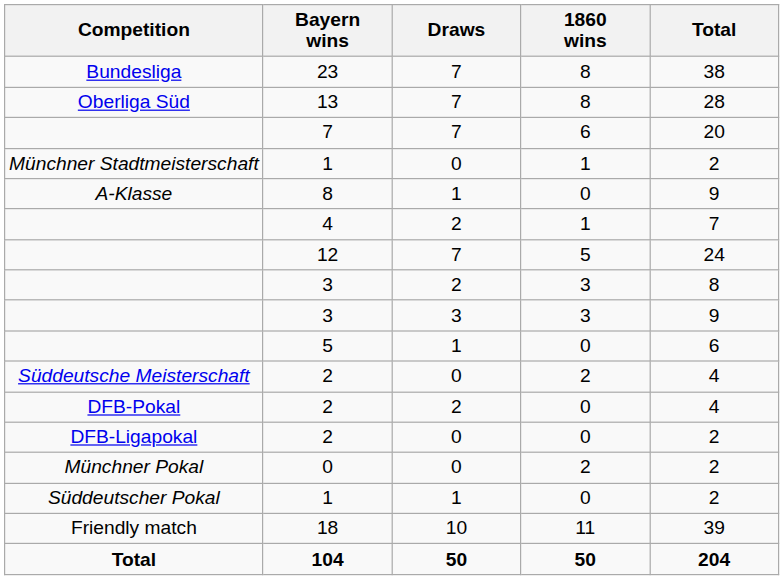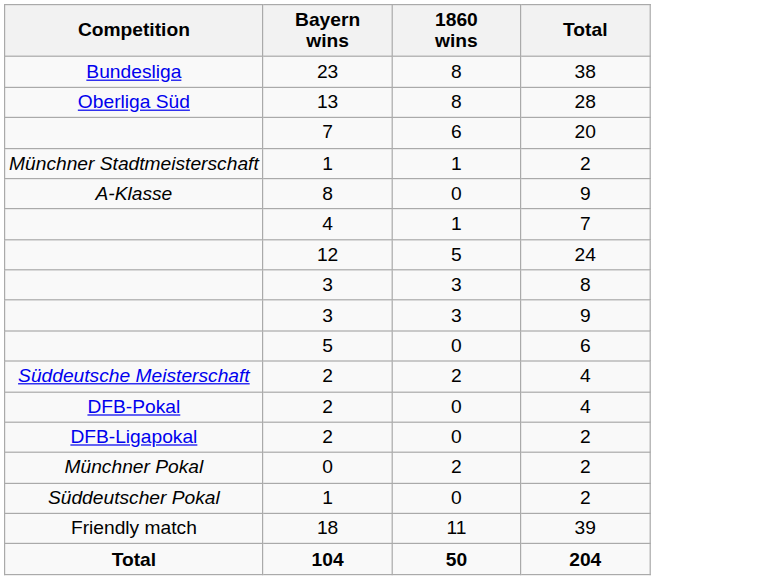- column: Draws | 7 | 7 | 7 | 0 | 1 | 2 | 7 | 2 | 3 | 1 | 0 | 2 | 0 | 0 | 1 | 10 | 50
